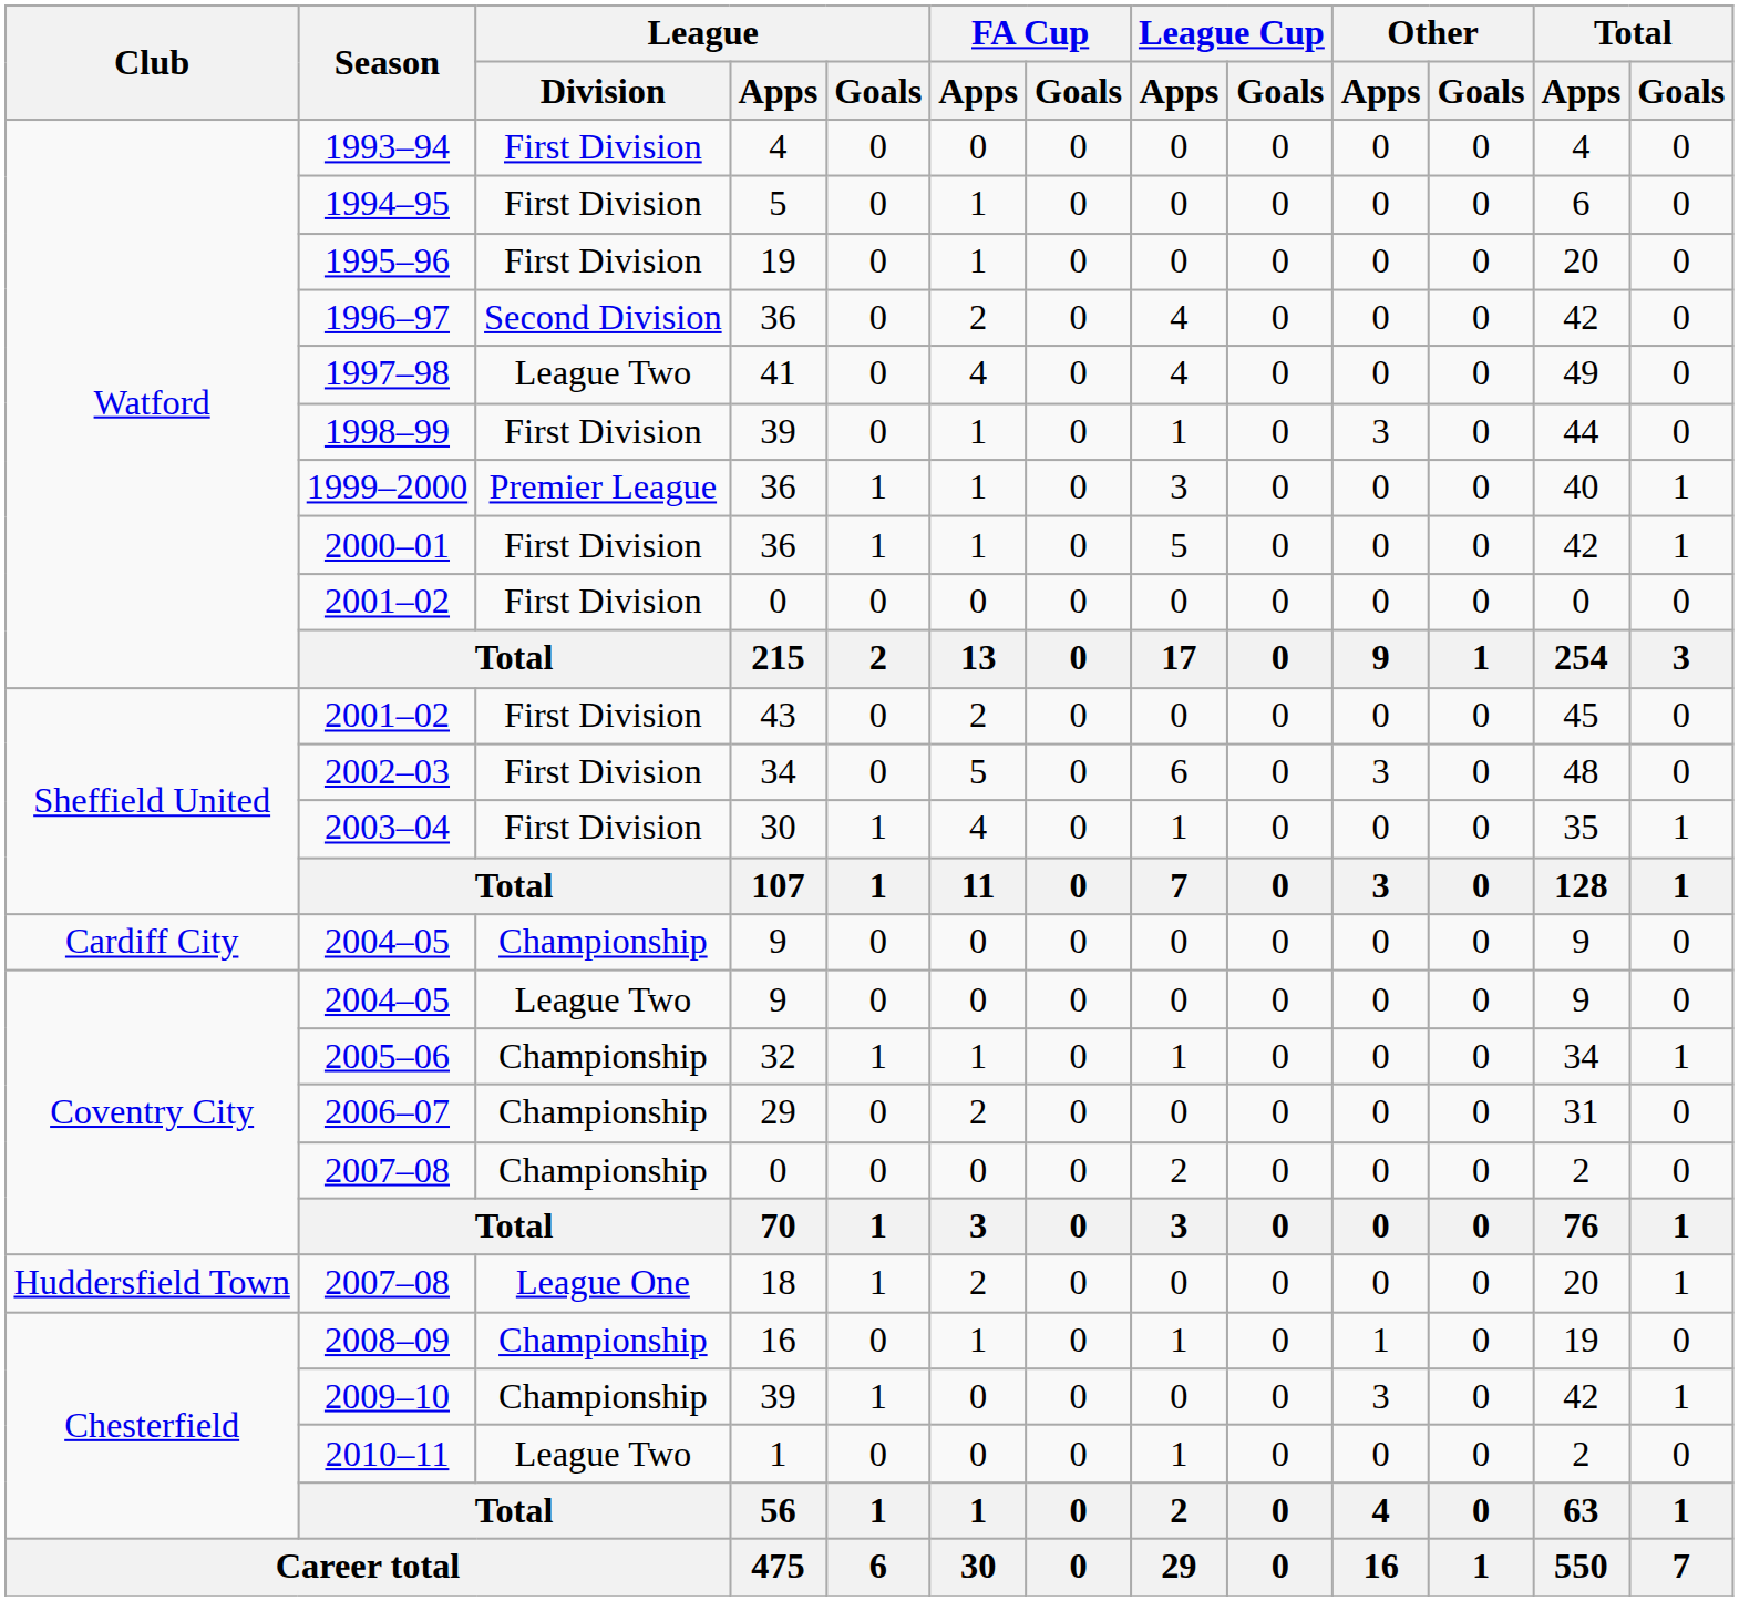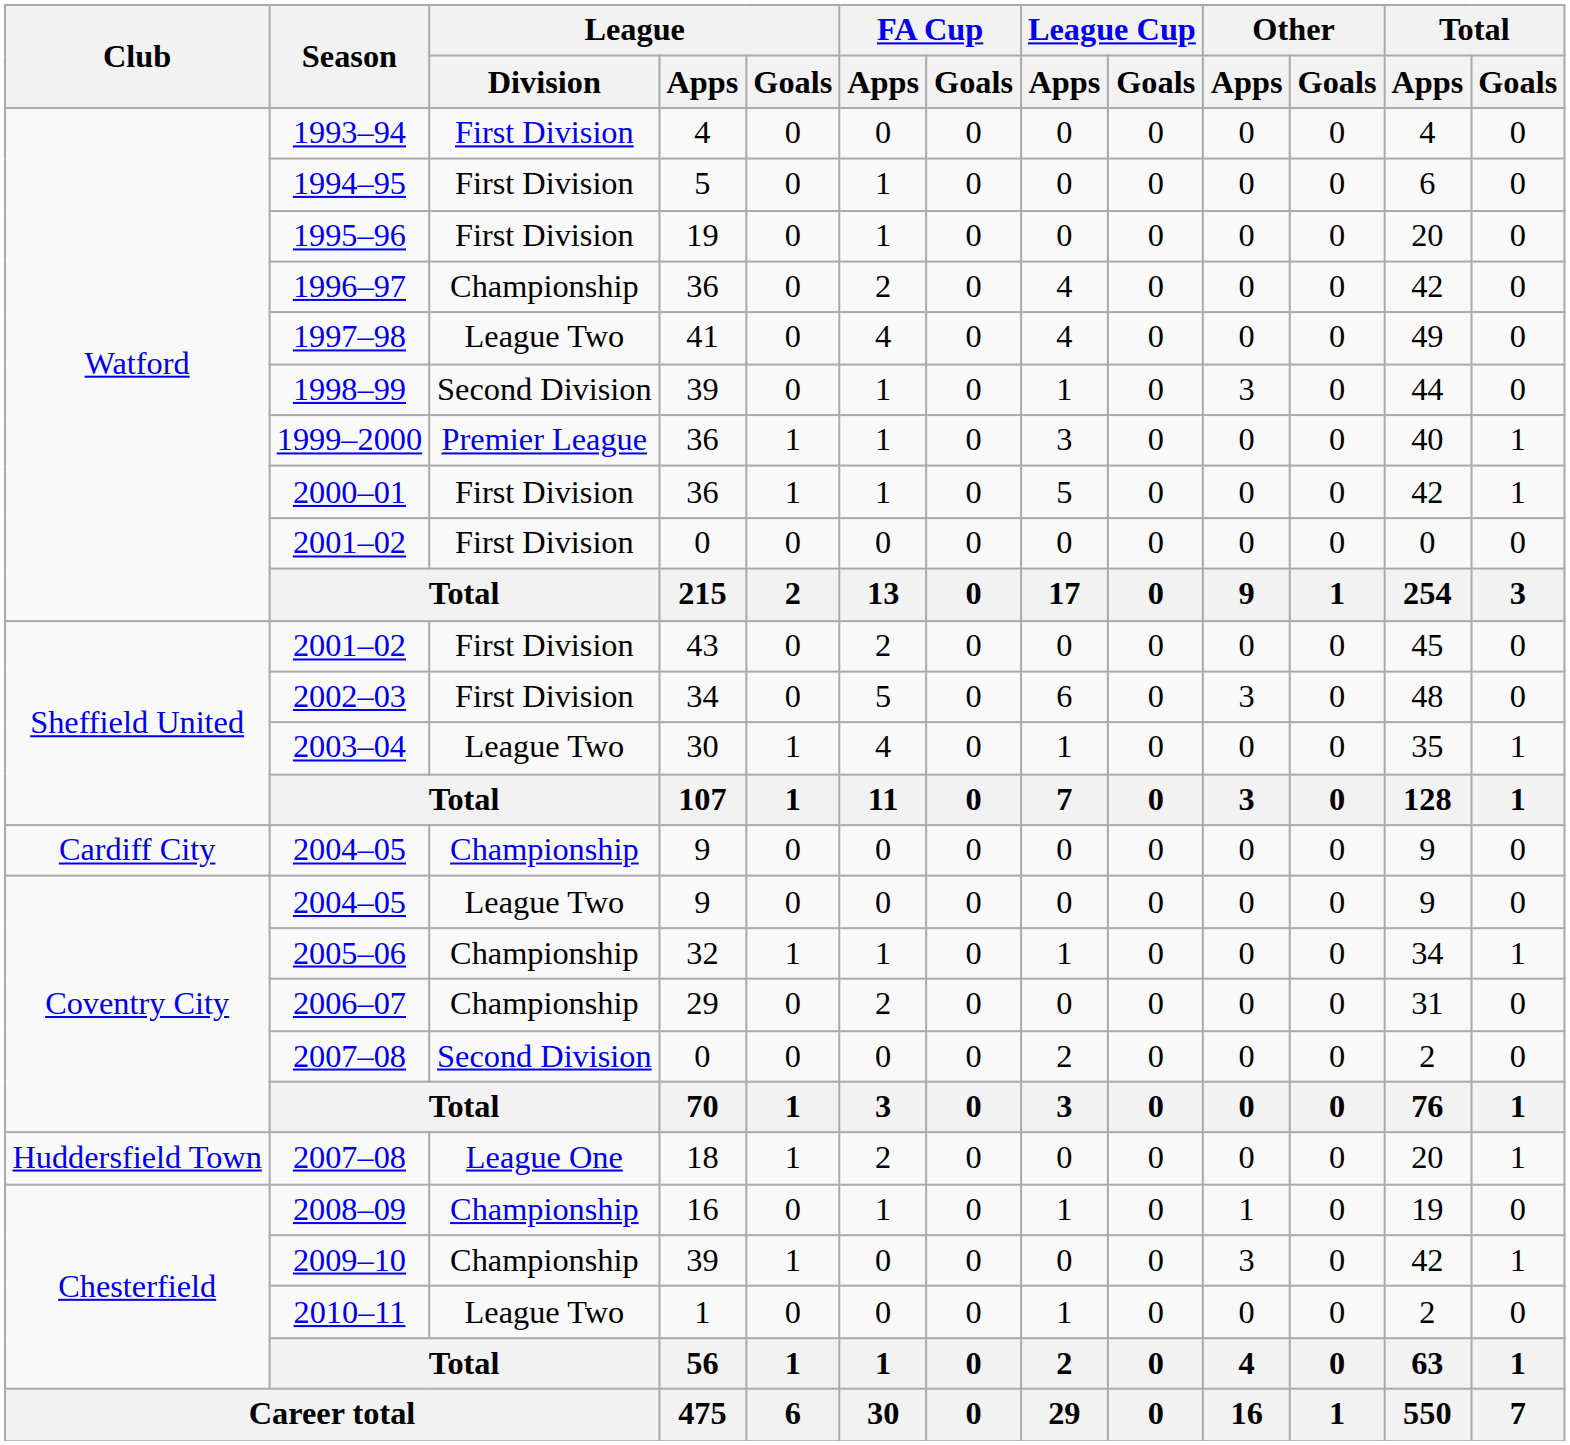1996–97 | League / Division: Second Division -> Championship
1998–99 | League / Division: First Division -> Second Division
2003–04 | League / Division: First Division -> League Two
Coventry City / 2007–08 | League / Division: Championship -> Second Division
